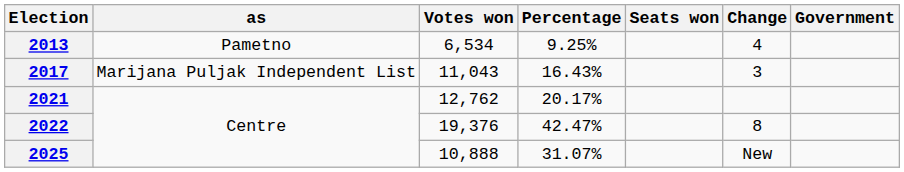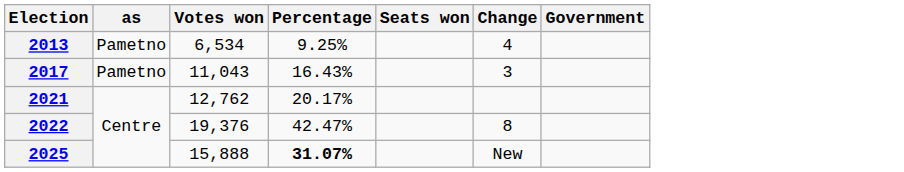2017 | as: Marijana Puljak Independent List -> Pametno
2025 | Votes won: 10,888 -> 15,888
2025 | Percentage: normal -> bold
